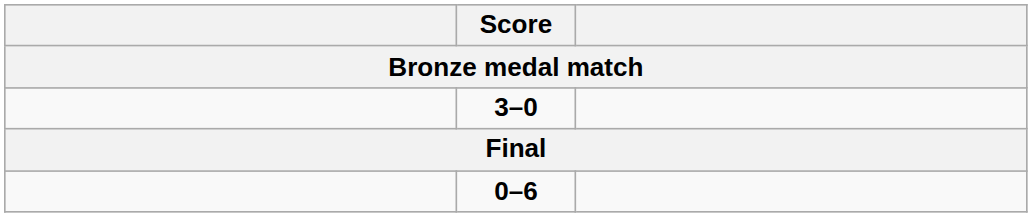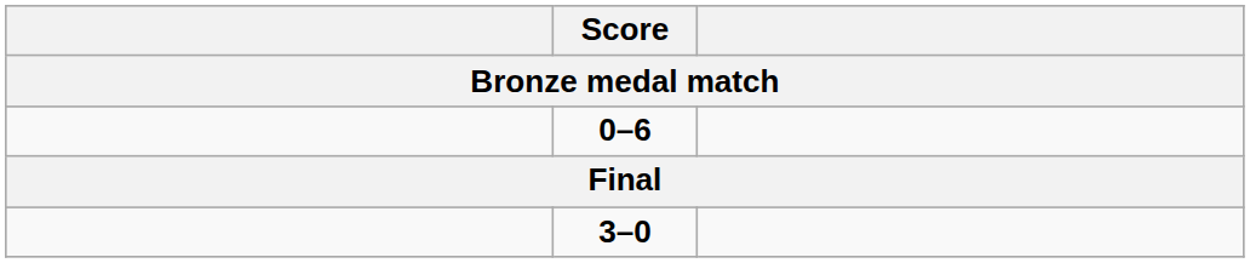rows swapped: 3–0 <-> 0–6
